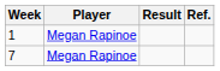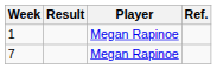columns swapped: Result <-> Player
